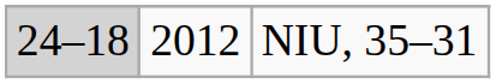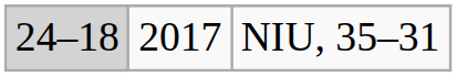NIU, 35–31 | column 2: 2012 -> 2017
